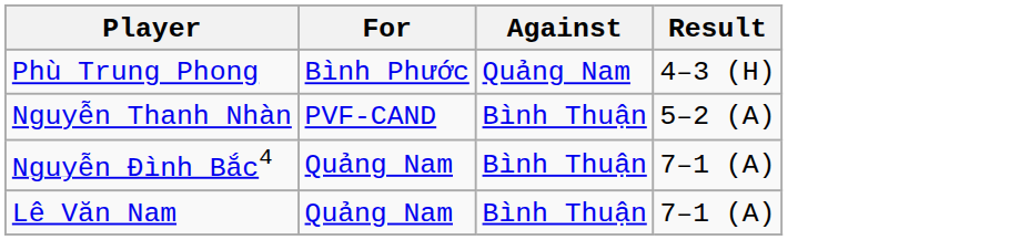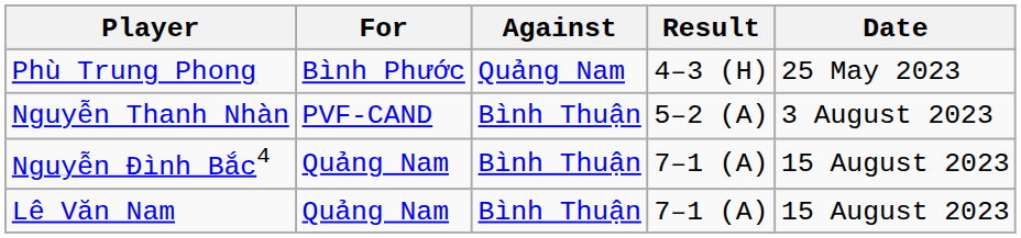+ column: Date | 25 May 2023 | 3 August 2023 | 15 August 2023 | 15 August 2023
